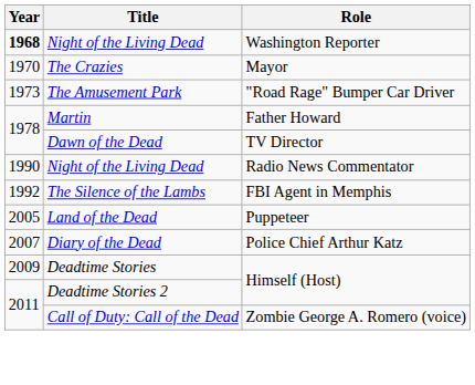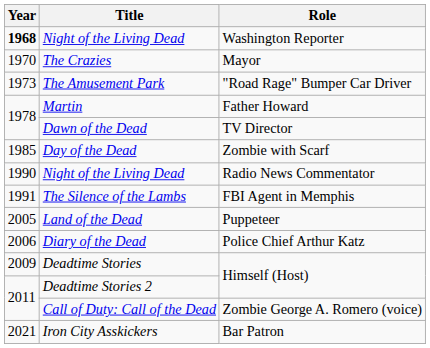+ row: 1985 | Day of the Dead | Zombie with Scarf
The Silence of the Lambs | Year: 1992 -> 1991
Diary of the Dead | Year: 2007 -> 2006
+ row: 2021 | Iron City Asskickers | Bar Patron
